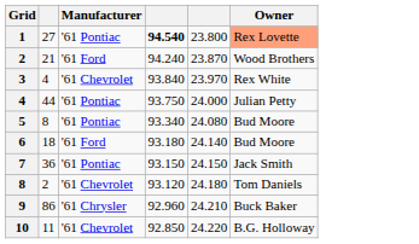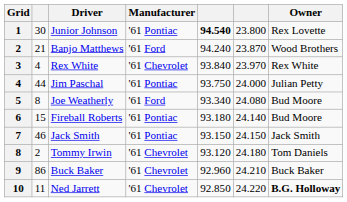+ column: Driver | Junior Johnson | Banjo Matthews | Rex White | Jim Paschal | Joe Weatherly | Fireball Roberts | Jack Smith | Tommy Irwin | Buck Baker | Ned Jarrett
1 | column 2: 27 -> 30
1 | Owner: lightsalmon background -> no background
5 | Manufacturer: '61 Pontiac -> '61 Ford
6 | column 2: 18 -> 15
6 | Manufacturer: '61 Ford -> '61 Pontiac
7 | column 2: 36 -> 46
9 | Manufacturer: '61 Chrysler -> '61 Chevrolet
10 | Owner: normal -> bold
